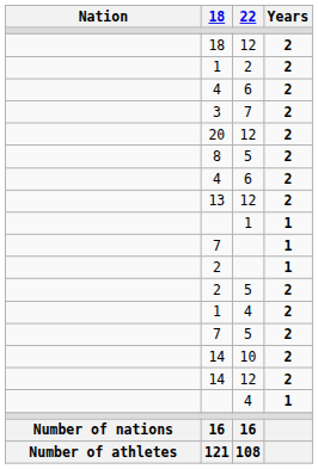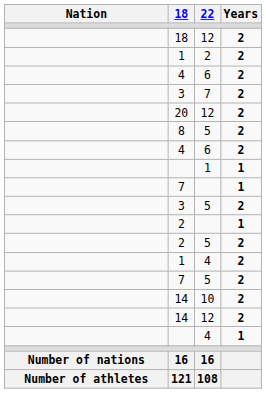- row: 13 | 12 | 2
+ row: 3 | 5 | 2
